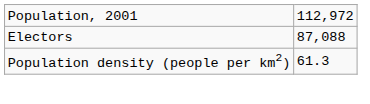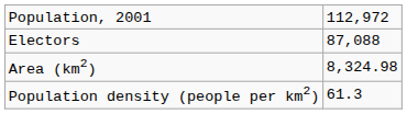+ row: Area (km2) | 8,324.98
